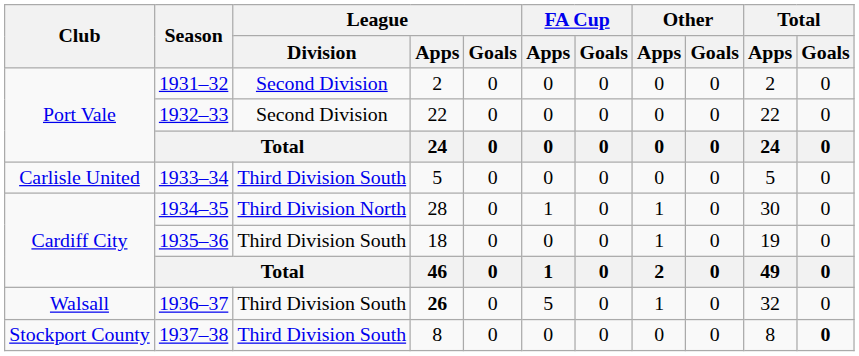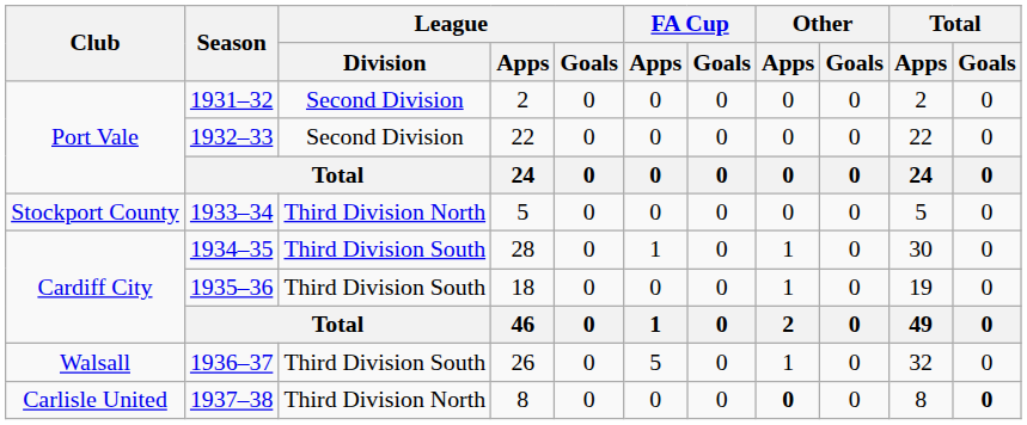1933–34 | Club: Carlisle United -> Stockport County
1933–34 | League / Division: Third Division South -> Third Division North
1934–35 | League / Division: Third Division North -> Third Division South
1936–37 | League / Apps: bold -> normal
1937–38 | Club: Stockport County -> Carlisle United
1937–38 | League / Division: Third Division South -> Third Division North
1937–38 | Other / Apps: normal -> bold
